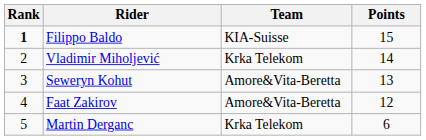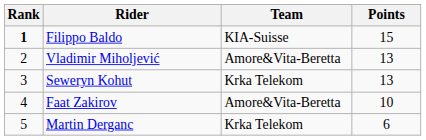Vladimir Miholjević | Team: Krka Telekom -> Amore&Vita-Beretta
Vladimir Miholjević | Points: 14 -> 13
Seweryn Kohut | Team: Amore&Vita-Beretta -> Krka Telekom
Faat Zakirov | Points: 12 -> 10
